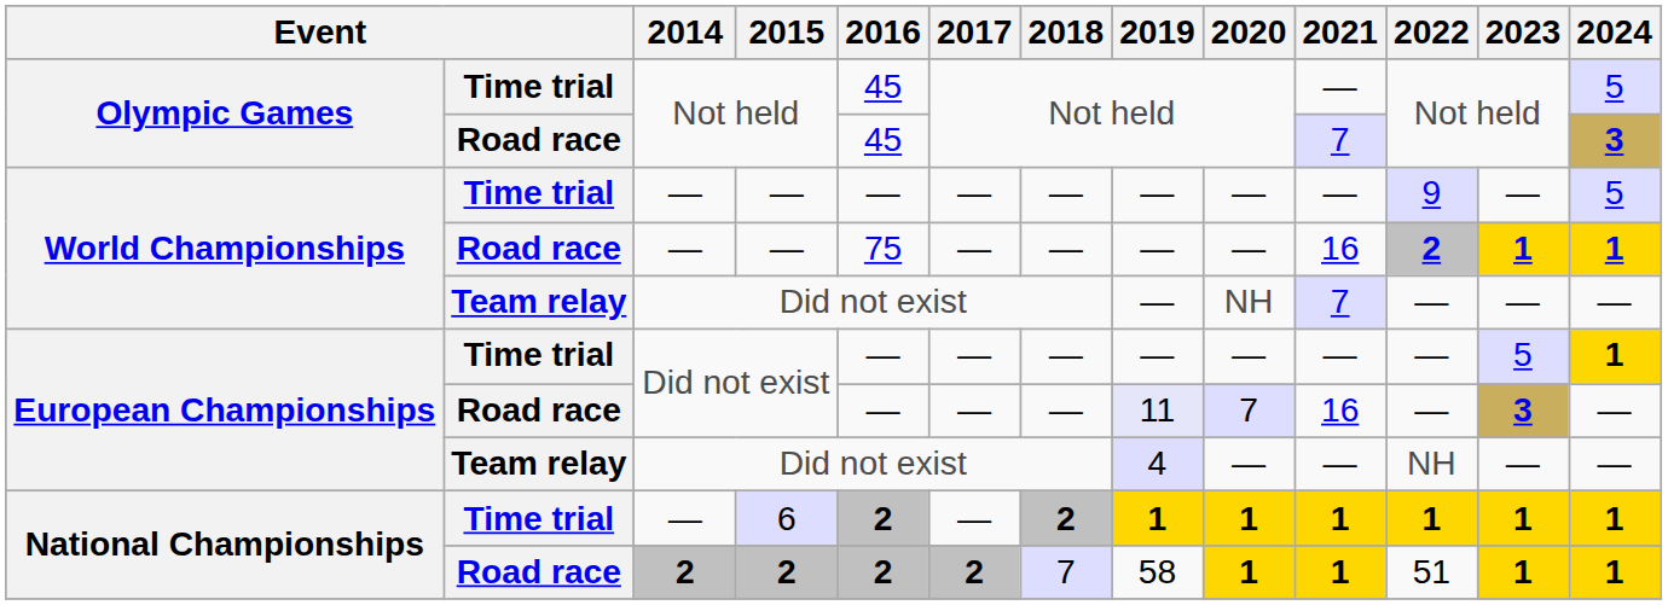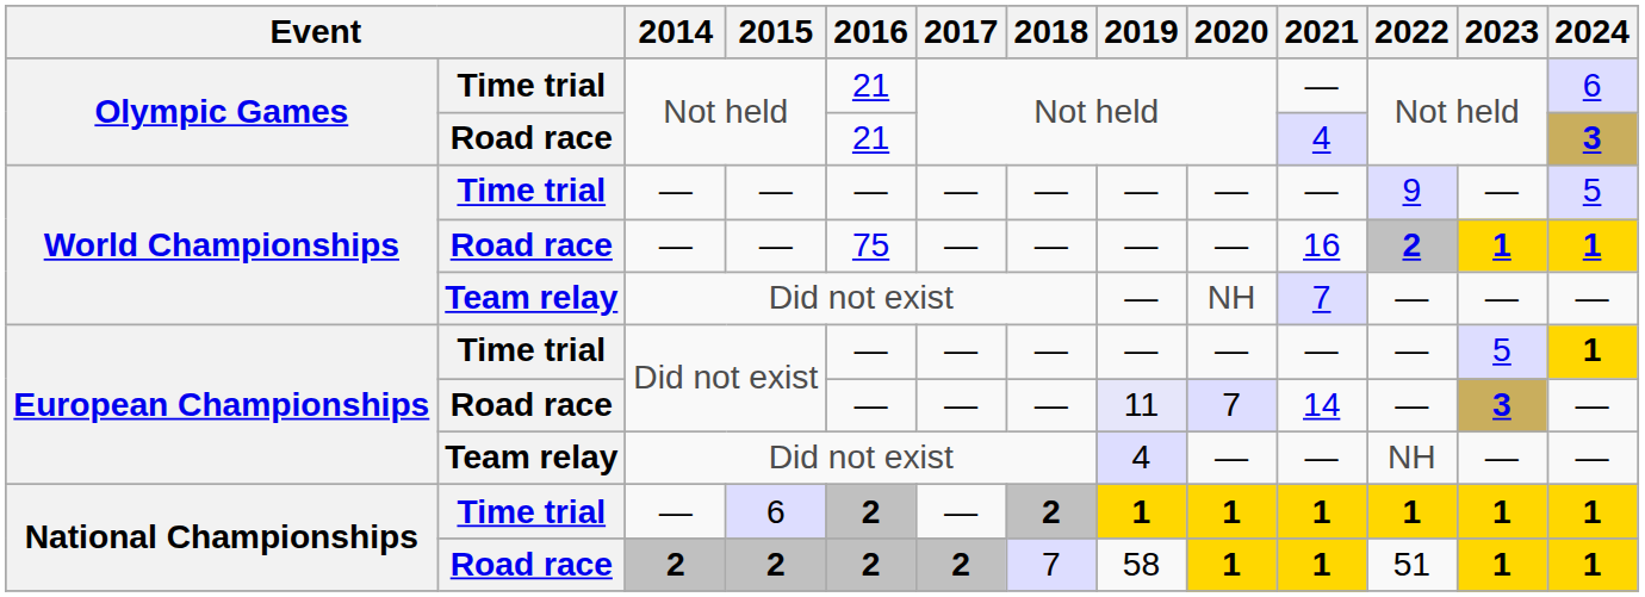Time trial / Not held | 2016: 45 -> 21
Time trial / Not held | 2024: 5 -> 6
Road race / Not held | 2016: 45 -> 21
Road race / Not held | 2021: 7 -> 4
Road race / Did not exist | 2021: 16 -> 14
